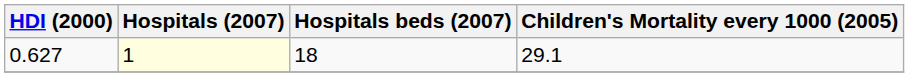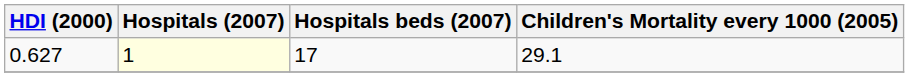0.627 | Hospitals beds (2007): 18 -> 17
